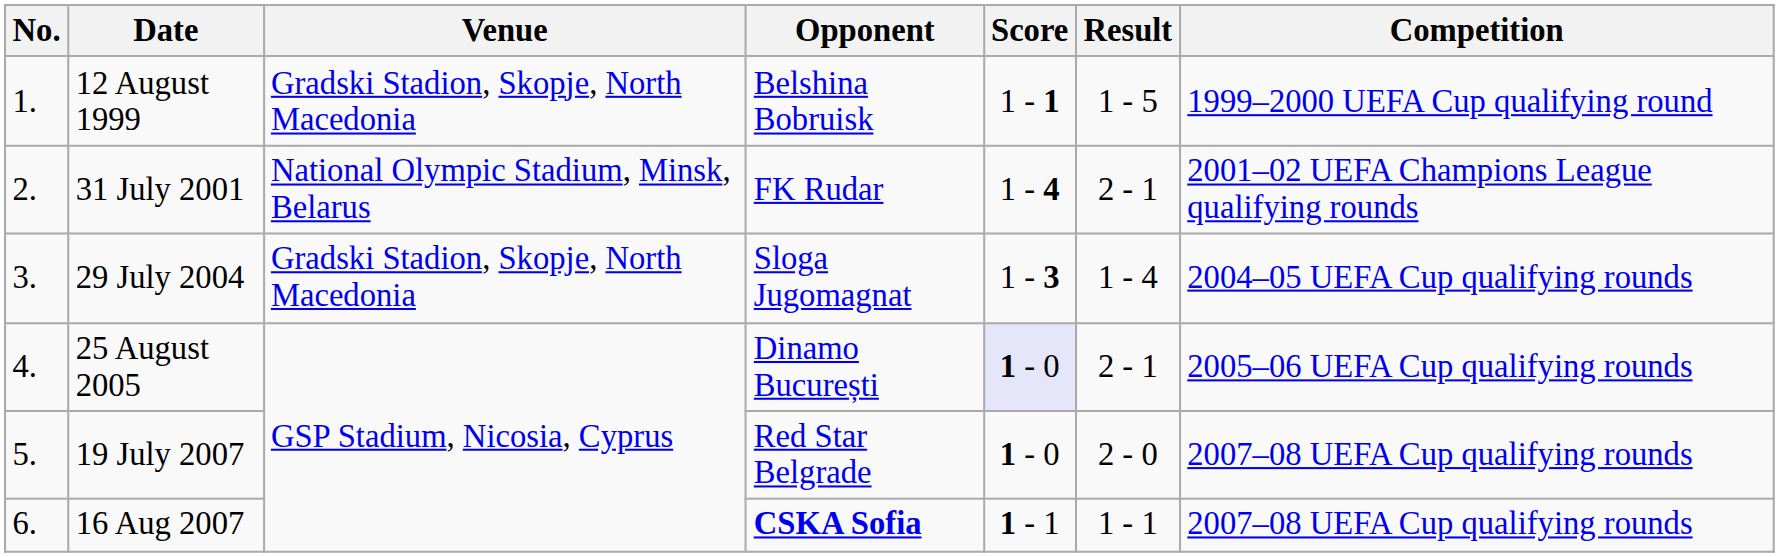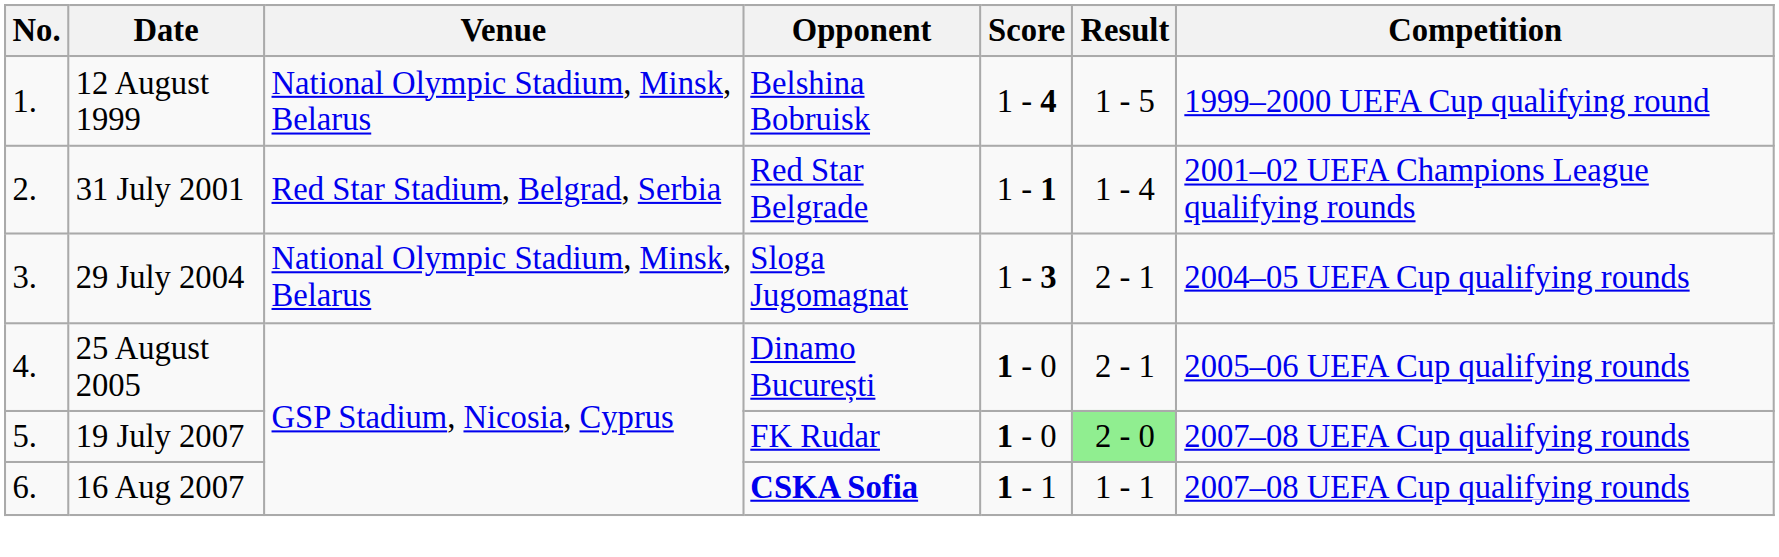12 August 1999 | Venue: Gradski Stadion, Skopje, North Macedonia -> National Olympic Stadium, Minsk, Belarus
12 August 1999 | Score: 1 - 1 -> 1 - 4
31 July 2001 | Venue: National Olympic Stadium, Minsk, Belarus -> Red Star Stadium, Belgrad, Serbia
31 July 2001 | Opponent: FK Rudar -> Red Star Belgrade
31 July 2001 | Score: 1 - 4 -> 1 - 1
31 July 2001 | Result: 2 - 1 -> 1 - 4
29 July 2004 | Venue: Gradski Stadion, Skopje, North Macedonia -> National Olympic Stadium, Minsk, Belarus
29 July 2004 | Result: 1 - 4 -> 2 - 1
25 August 2005 | Score: lavender background -> no background
19 July 2007 | Opponent: Red Star Belgrade -> FK Rudar
19 July 2007 | Result: no background -> lightgreen background
